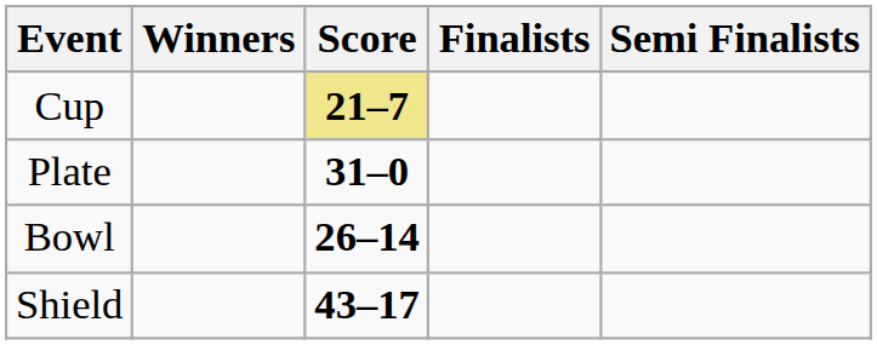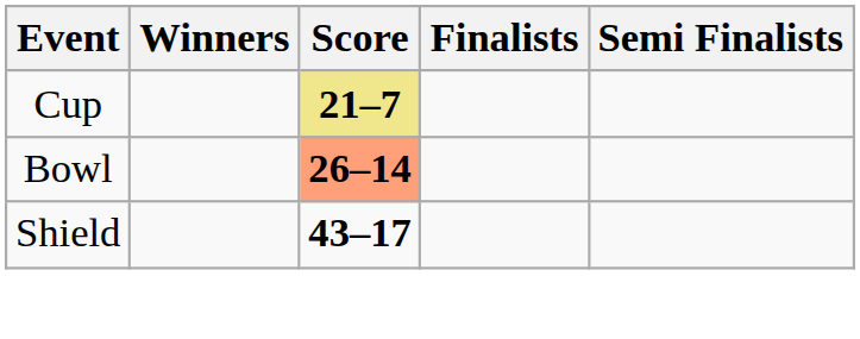- row: Plate | 31–0
Bowl | Score: no background -> lightsalmon background
